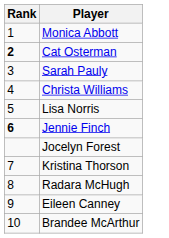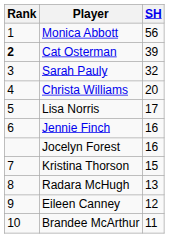+ column: SH | 56 | 39 | 32 | 20 | 17 | 16 | 16 | 15 | 13 | 12 | 11
Jennie Finch | Rank: bold -> normal
